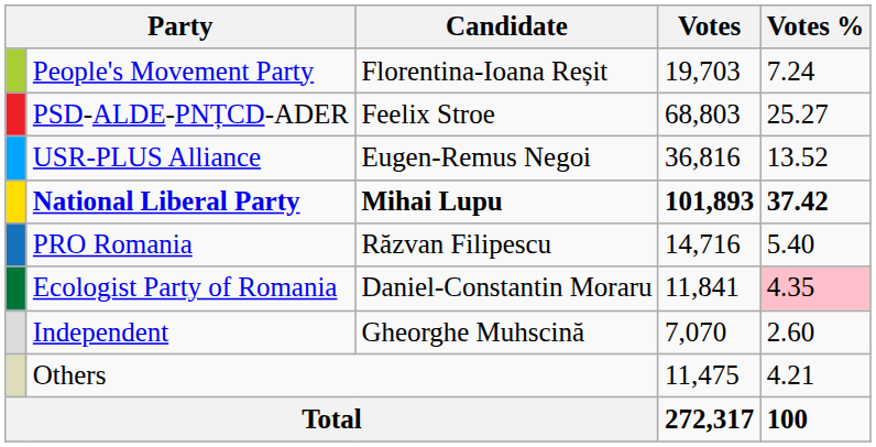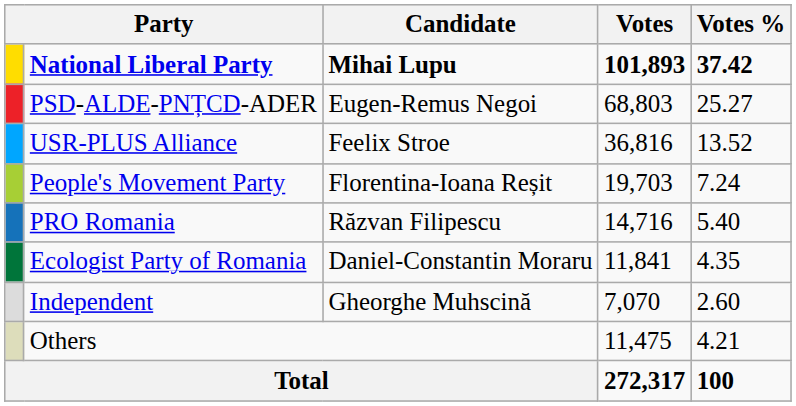rows swapped: National Liberal Party <-> People's Movement Party
PSD-ALDE-PNȚCD-ADER | Candidate: Feelix Stroe -> Eugen-Remus Negoi
USR-PLUS Alliance | Candidate: Eugen-Remus Negoi -> Feelix Stroe
Ecologist Party of Romania | Votes %: pink background -> no background
